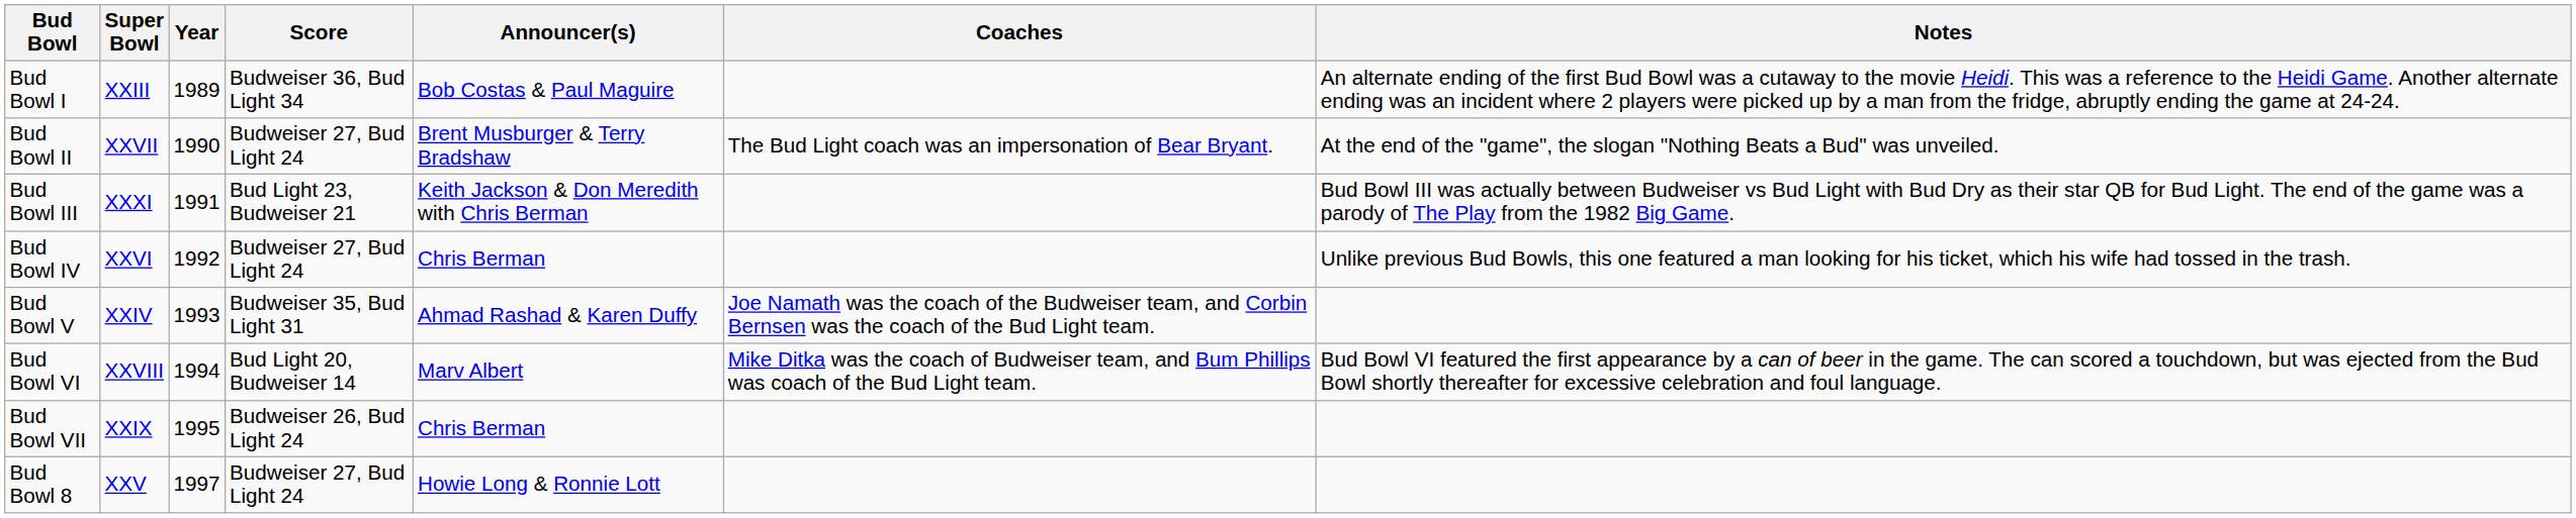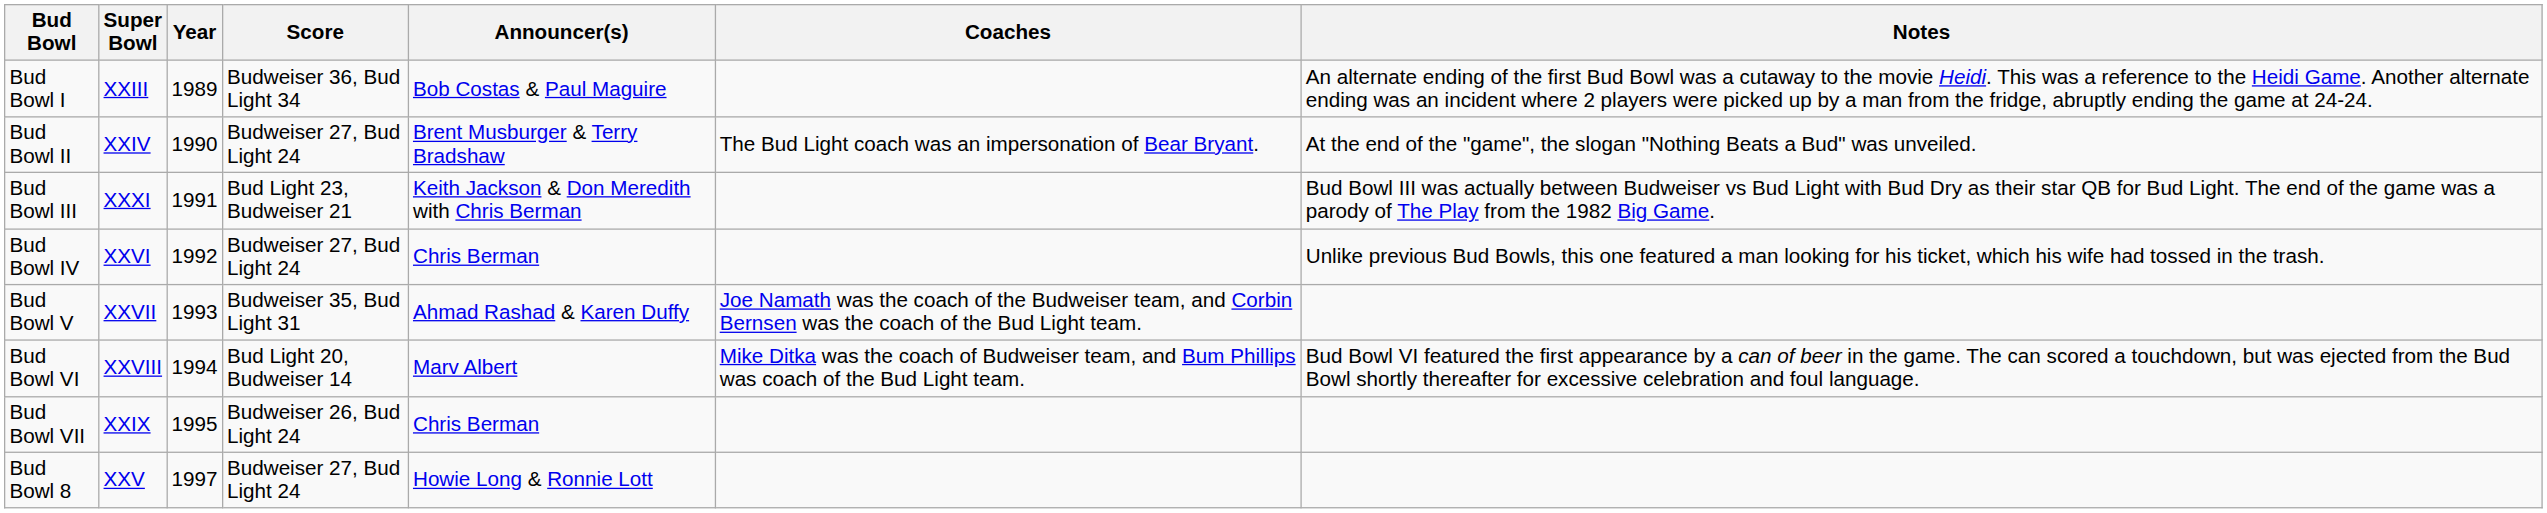Bud Bowl II | Super Bowl: XXVII -> XXIV
Bud Bowl V | Super Bowl: XXIV -> XXVII
